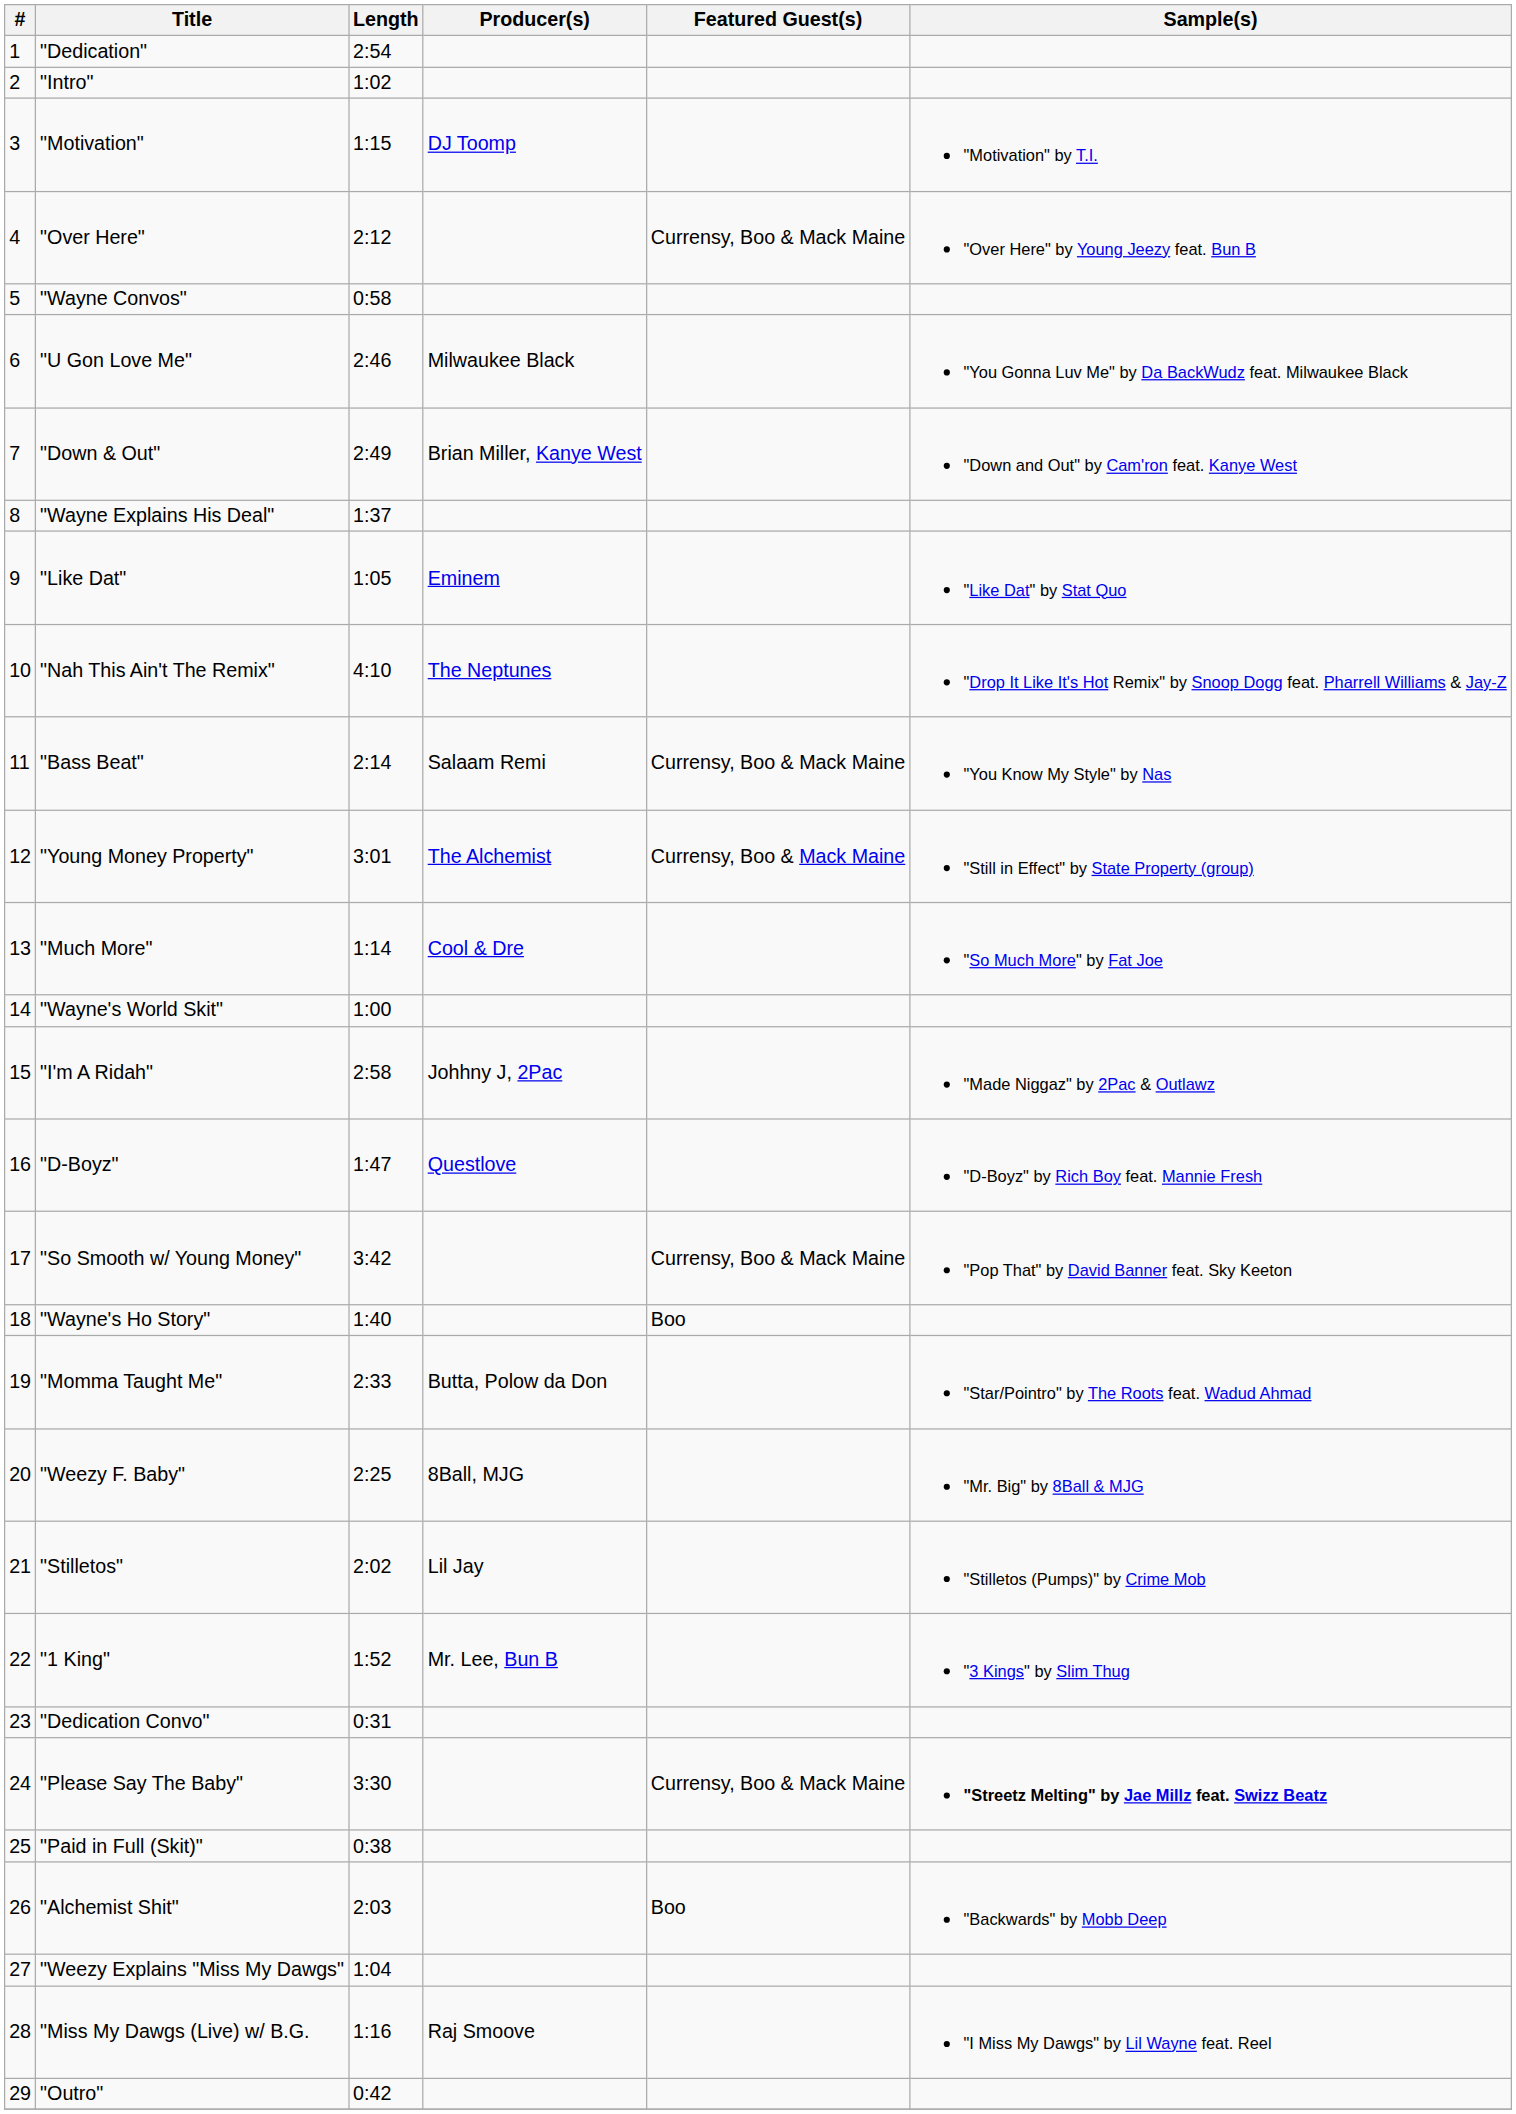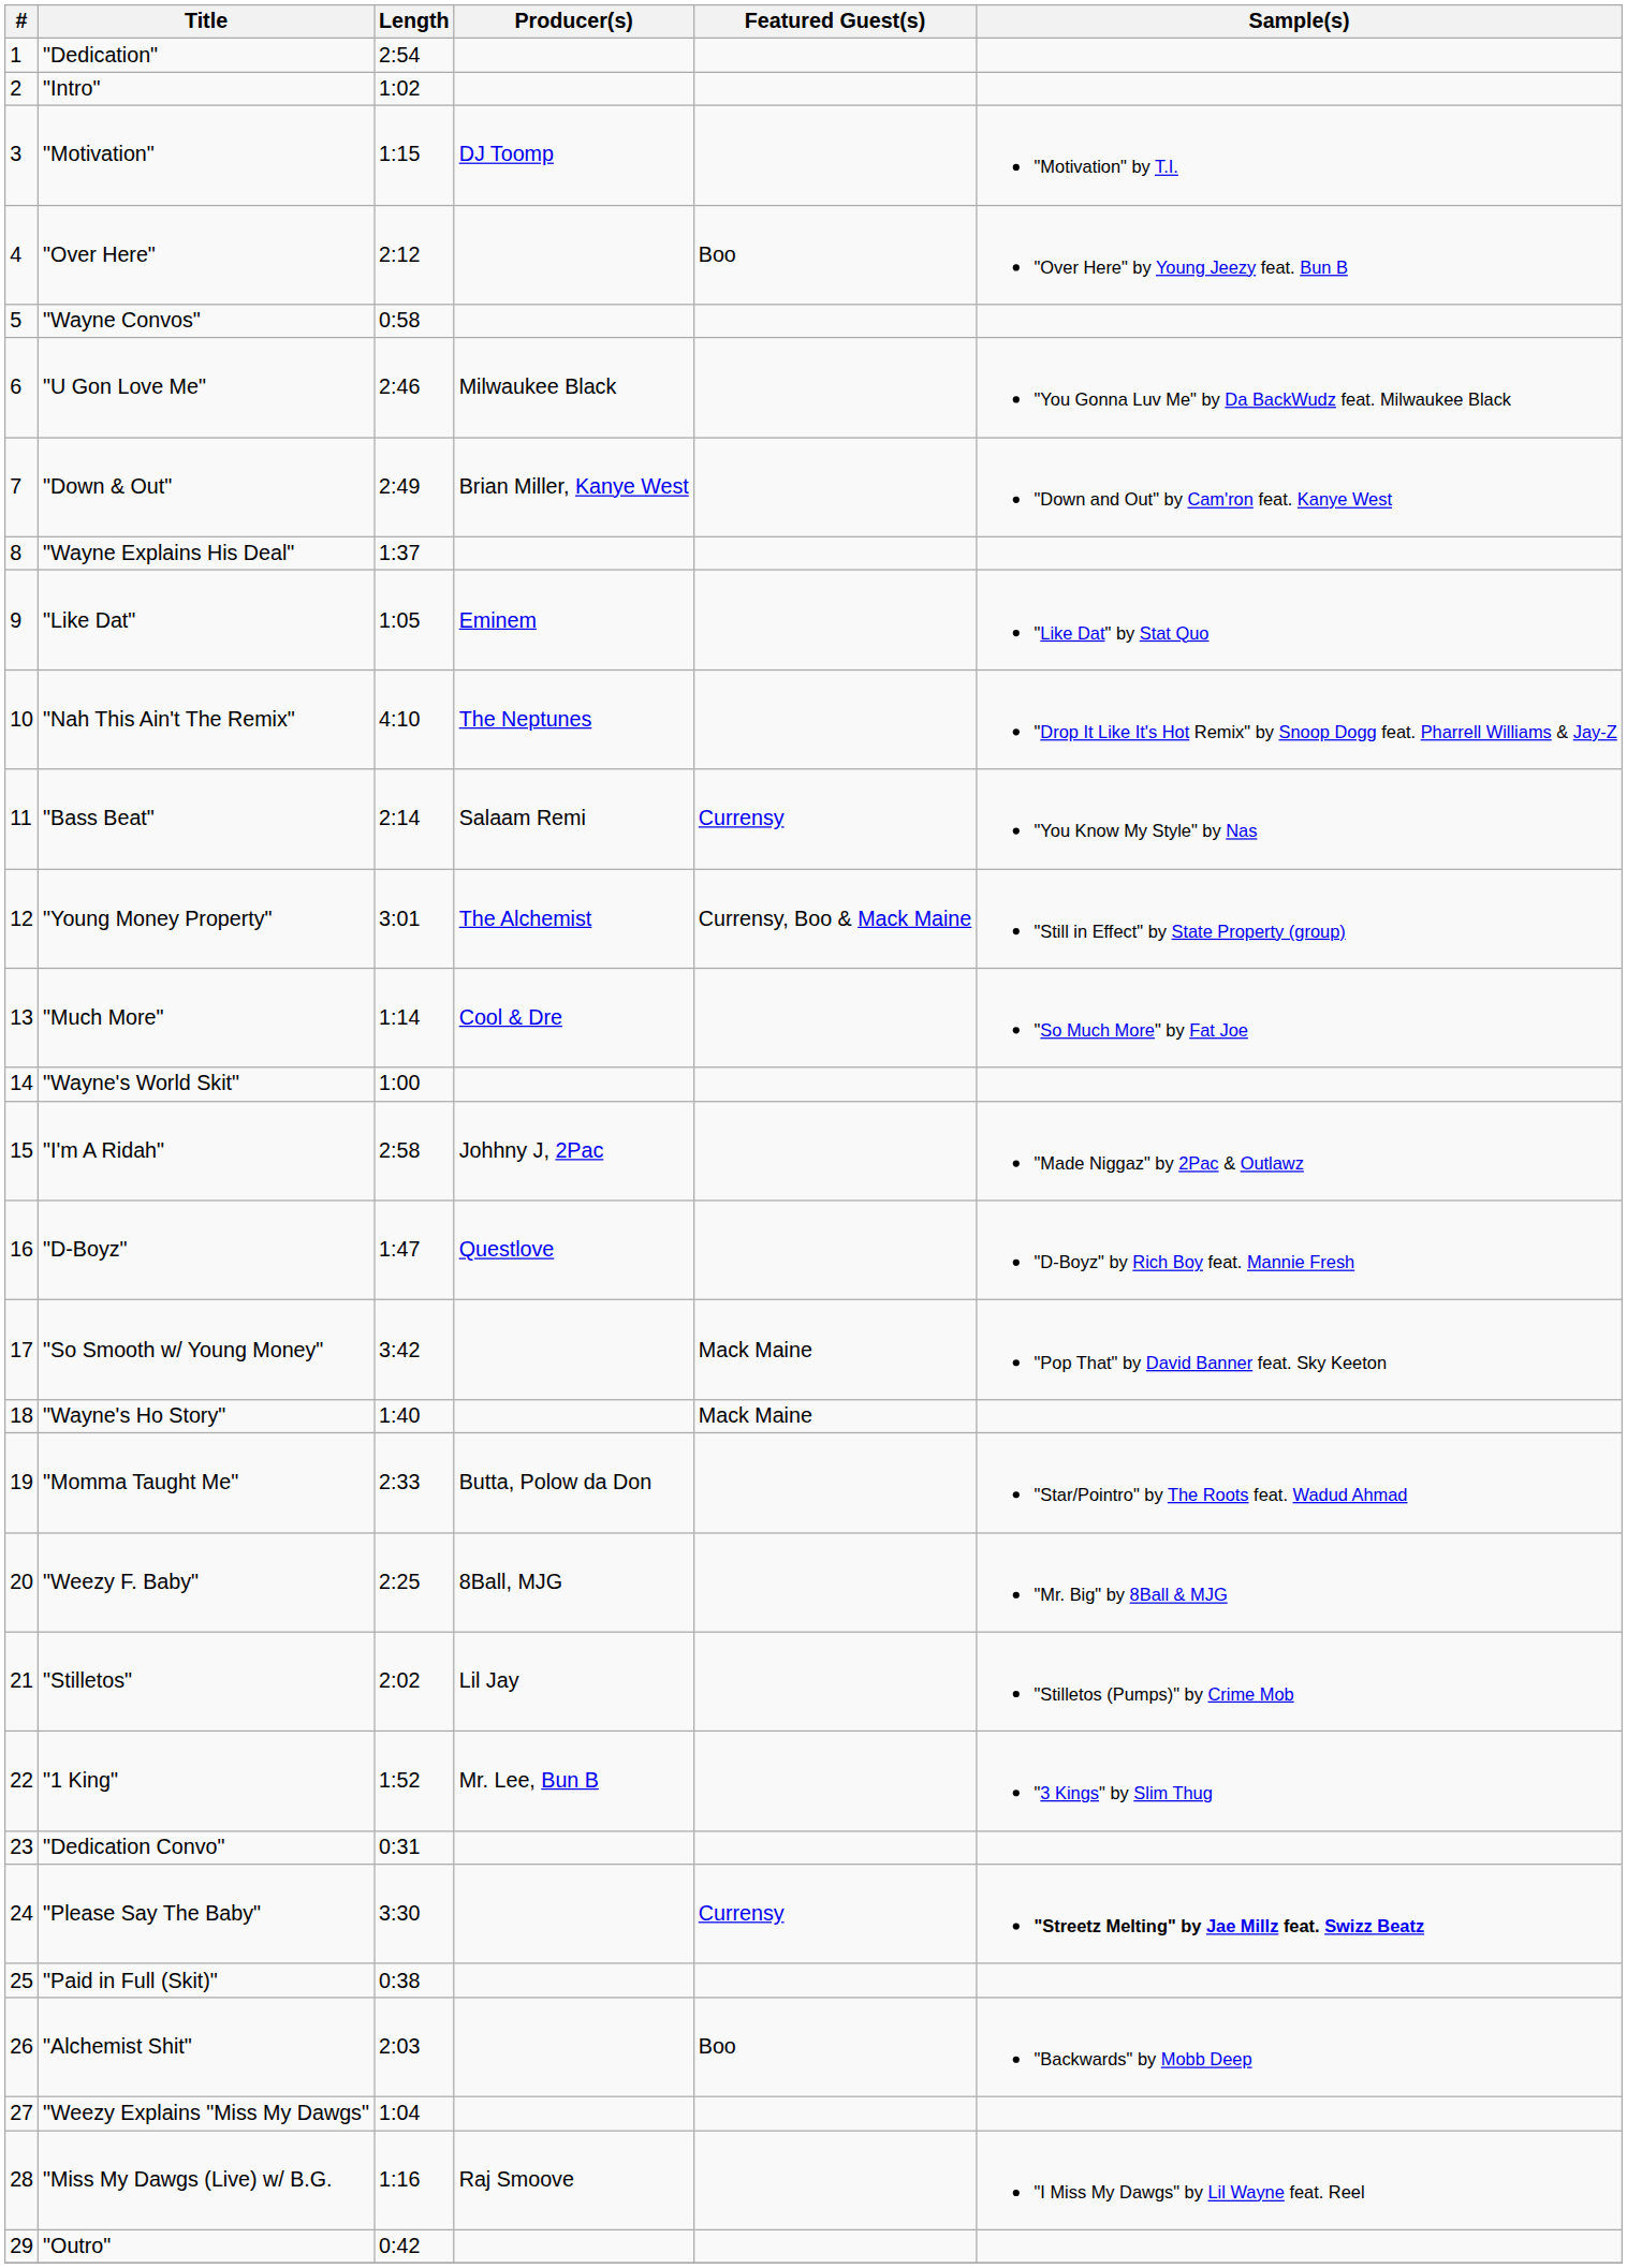"Over Here" | Featured Guest(s): Currensy, Boo & Mack Maine -> Boo
"Bass Beat" | Featured Guest(s): Currensy, Boo & Mack Maine -> Currensy
"So Smooth w/ Young Money" | Featured Guest(s): Currensy, Boo & Mack Maine -> Mack Maine
"Wayne's Ho Story" | Featured Guest(s): Boo -> Mack Maine
"Please Say The Baby" | Featured Guest(s): Currensy, Boo & Mack Maine -> Currensy
